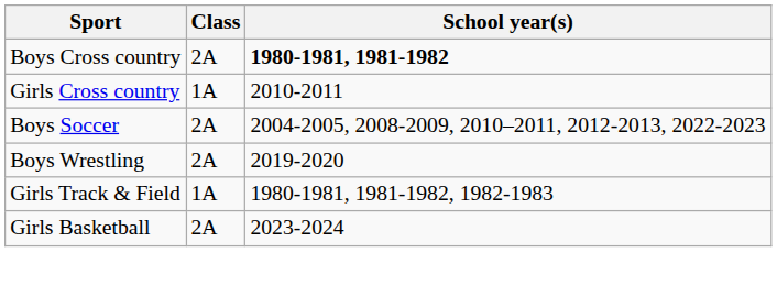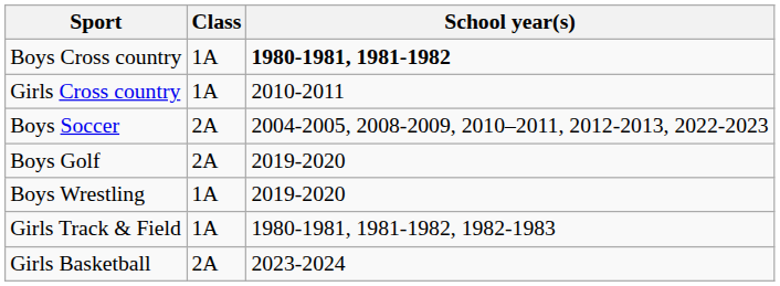Boys Cross country | Class: 2A -> 1A
+ row: Boys Golf | 2A | 2019-2020
Boys Wrestling | Class: 2A -> 1A
